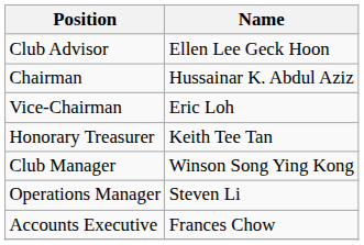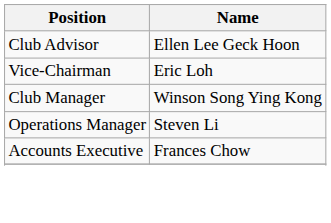- row: Chairman | Hussainar K. Abdul Aziz
- row: Honorary Treasurer | Keith Tee Tan
